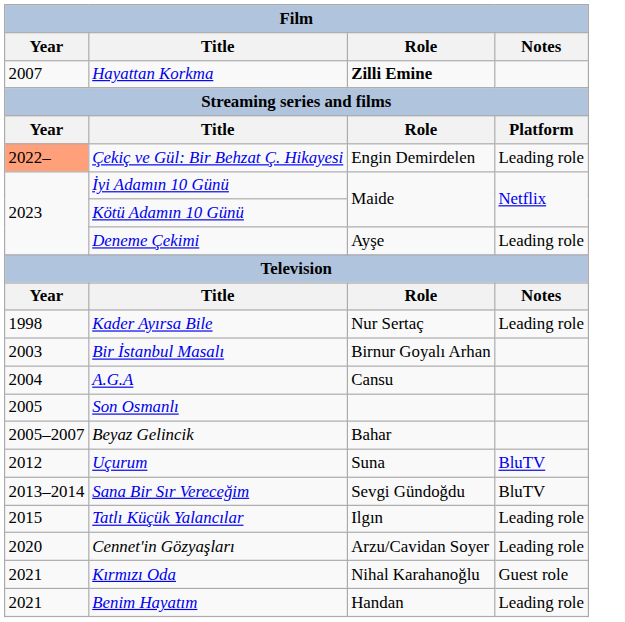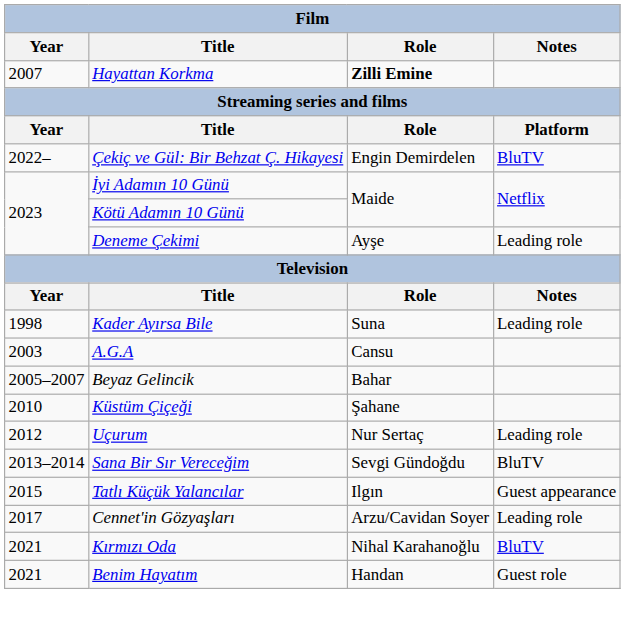Çekiç ve Gül: Bir Behzat Ç. Hikayesi | Year: lightsalmon background -> no background
Çekiç ve Gül: Bir Behzat Ç. Hikayesi | Notes: Leading role -> BluTV
Kader Ayırsa Bile | Role: Nur Sertaç -> Suna
- row: 2003 | Bir İstanbul Masalı | Birnur Goyalı Arhan
A.G.A | Year: 2004 -> 2003
- row: 2005 | Son Osmanlı
+ row: 2010 | Küstüm Çiçeği | Şahane
Uçurum | Role: Suna -> Nur Sertaç
Uçurum | Notes: BluTV -> Leading role
Tatlı Küçük Yalancılar | Notes: Leading role -> Guest appearance
Cennet'in Gözyaşları | Year: 2020 -> 2017
Kırmızı Oda | Notes: Guest role -> BluTV
Benim Hayatım | Notes: Leading role -> Guest role
